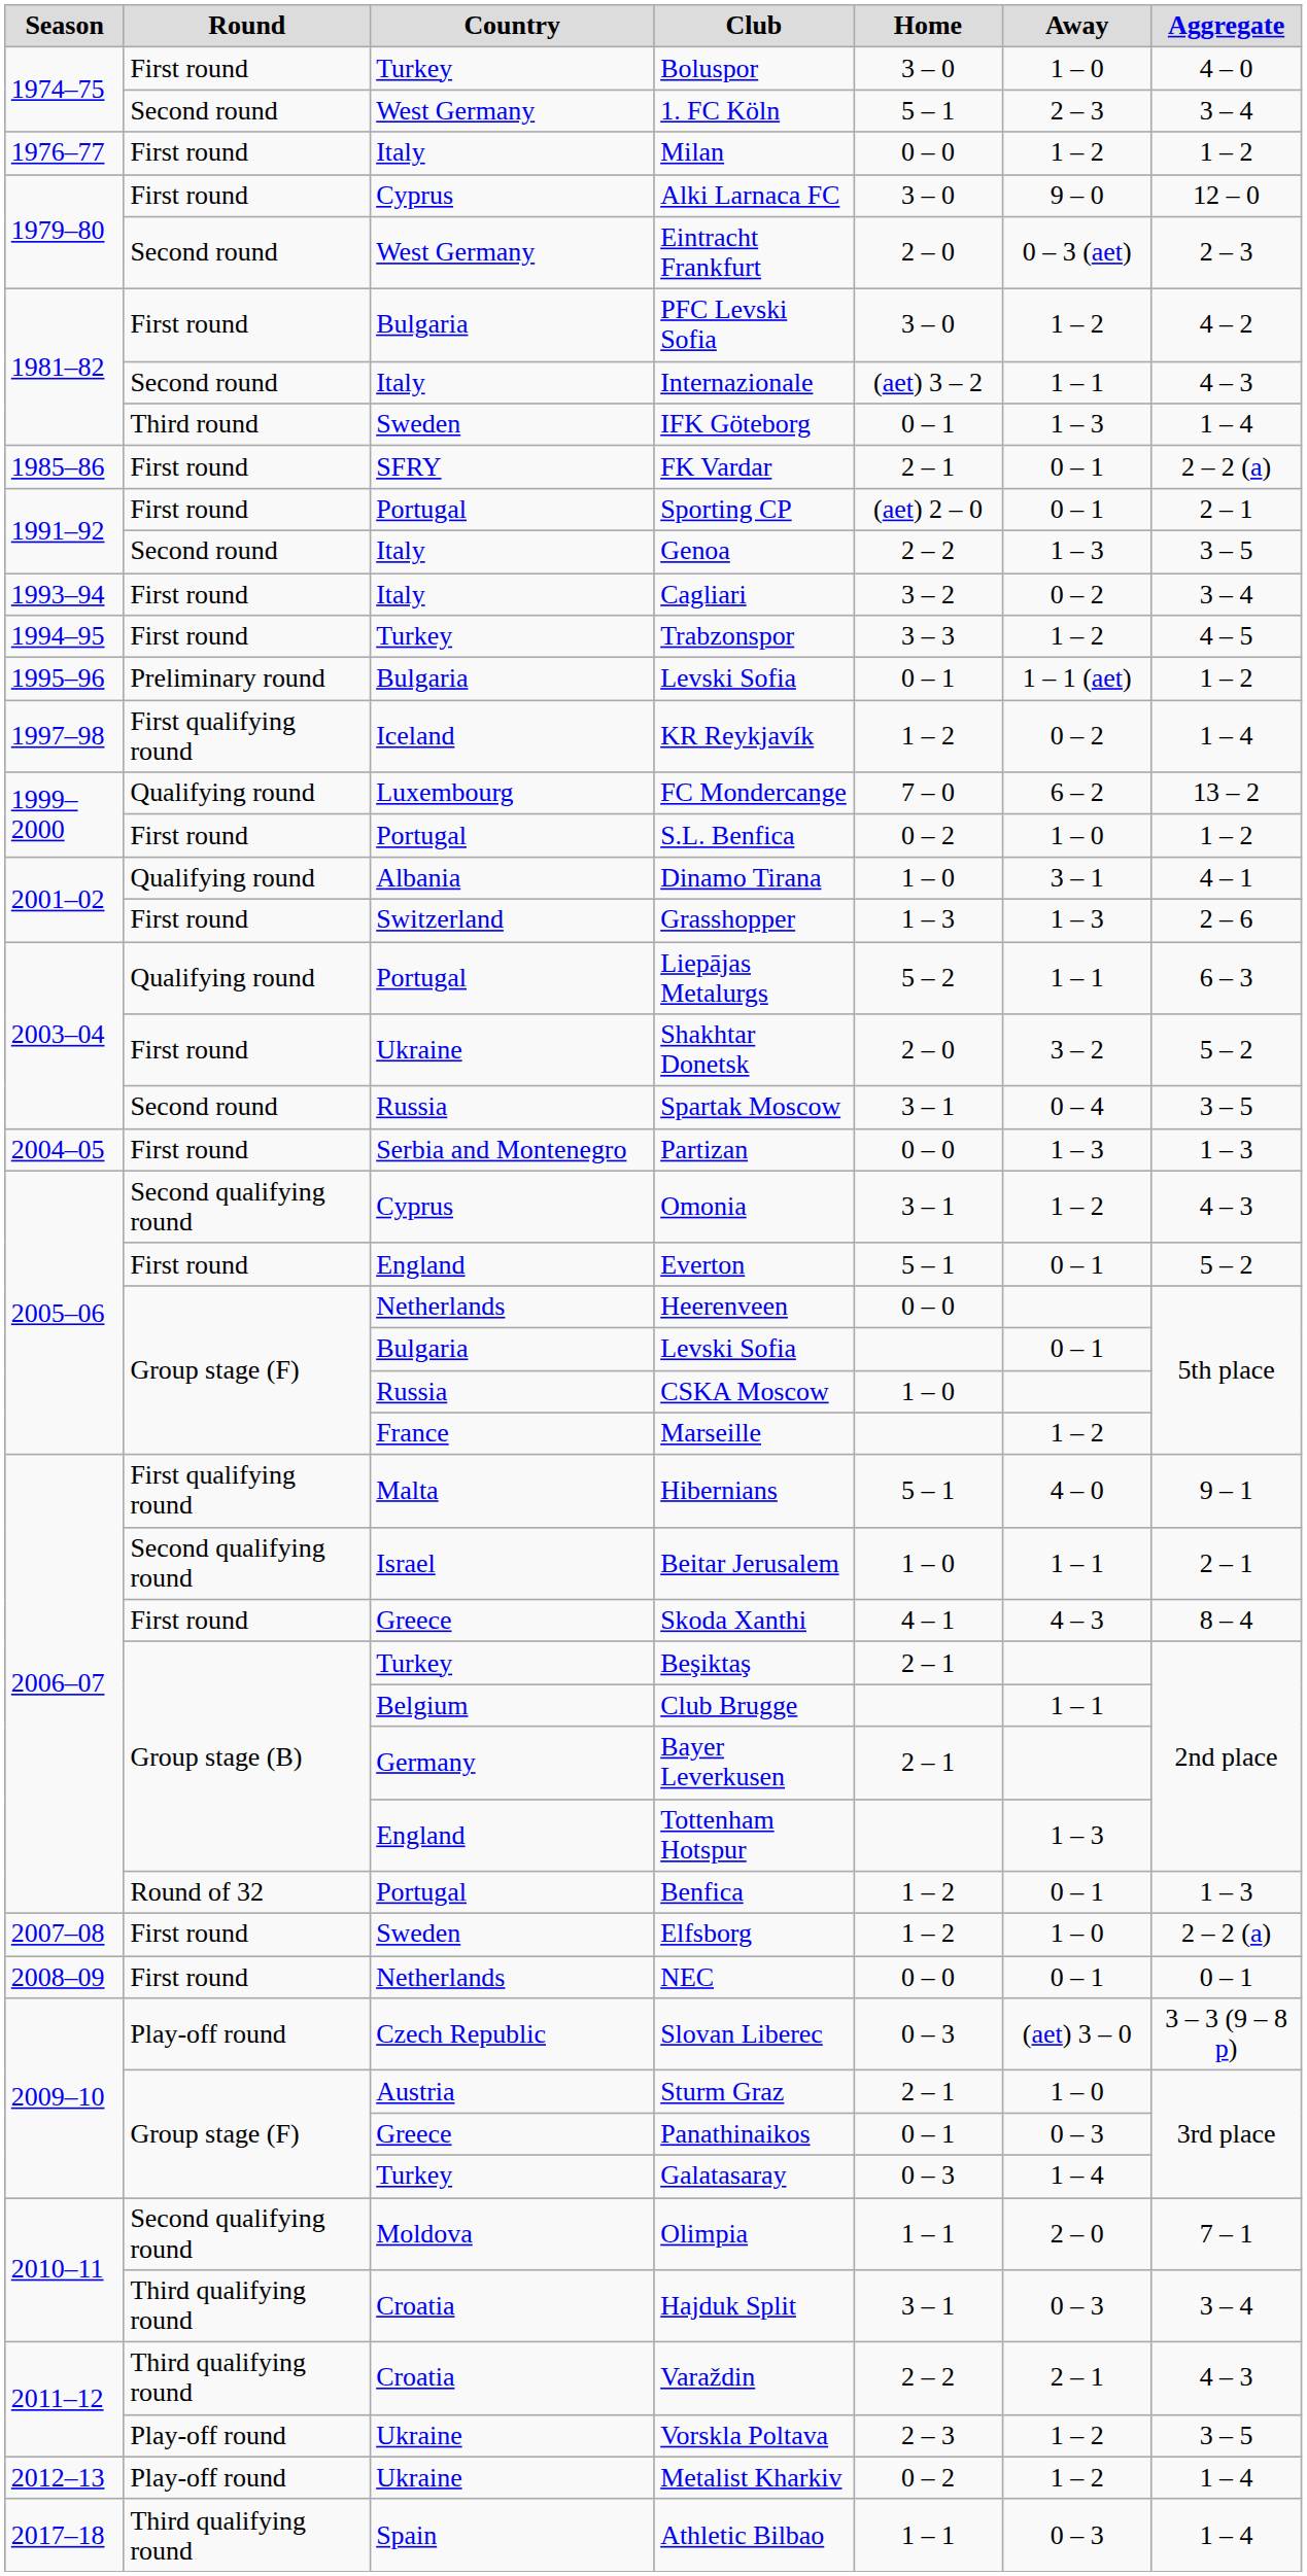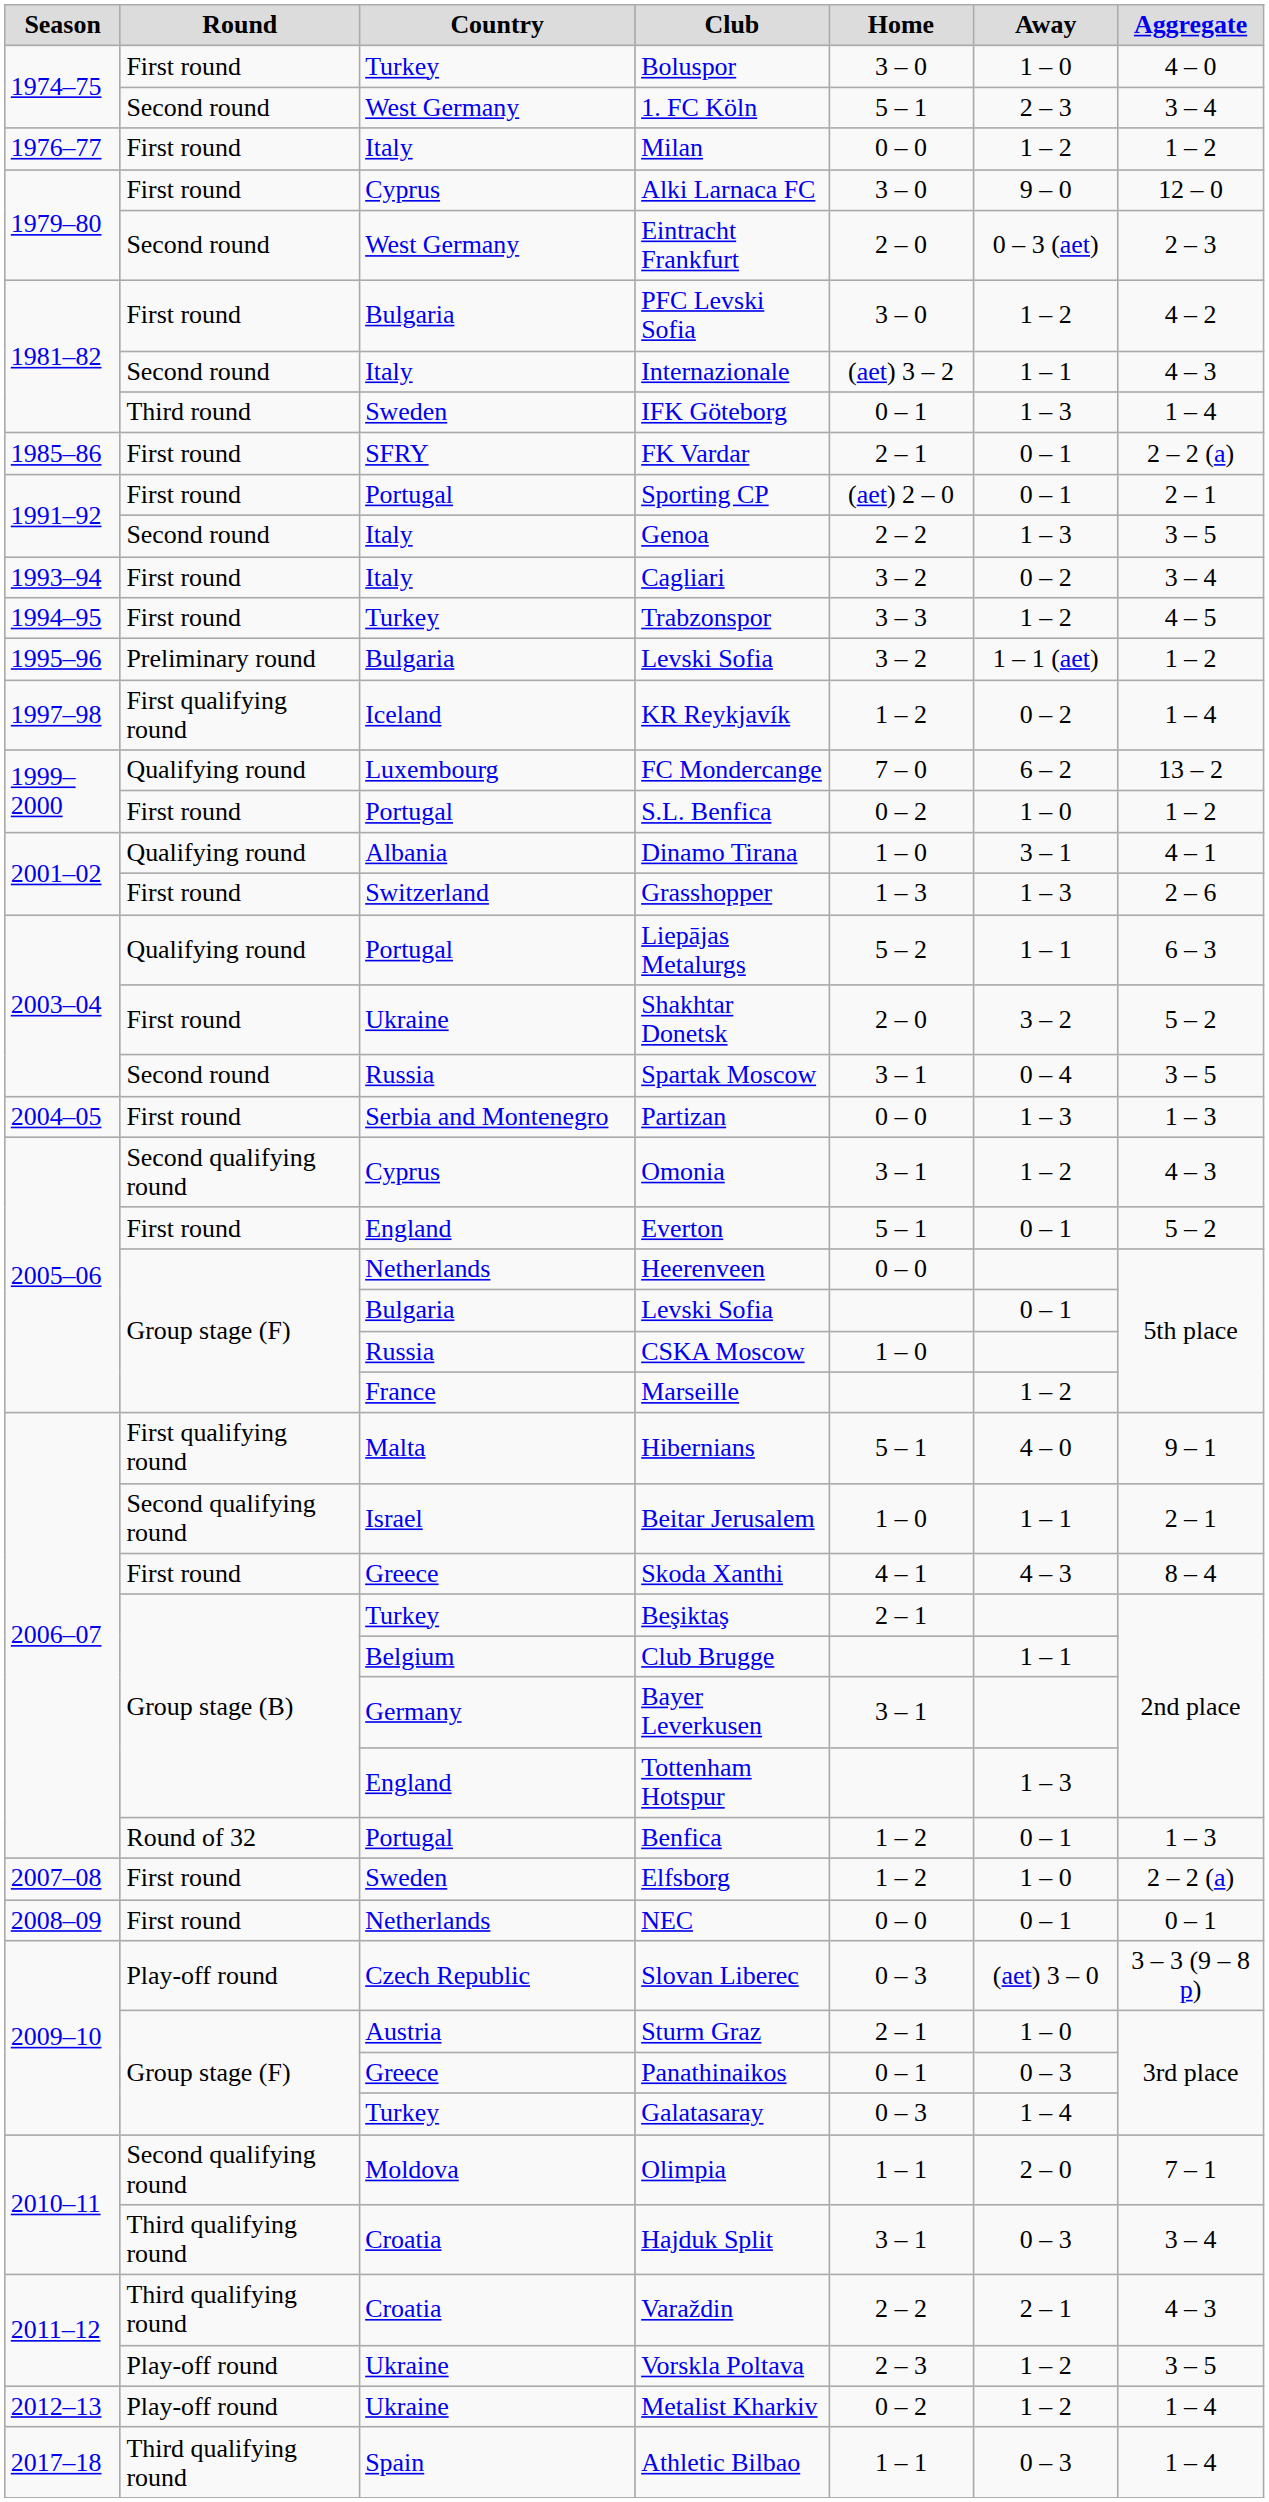1995–96 / Levski Sofia | Home: 0 – 1 -> 3 – 2
Bayer Leverkusen | Home: 2 – 1 -> 3 – 1
